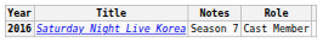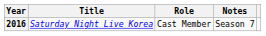columns swapped: Role <-> Notes
